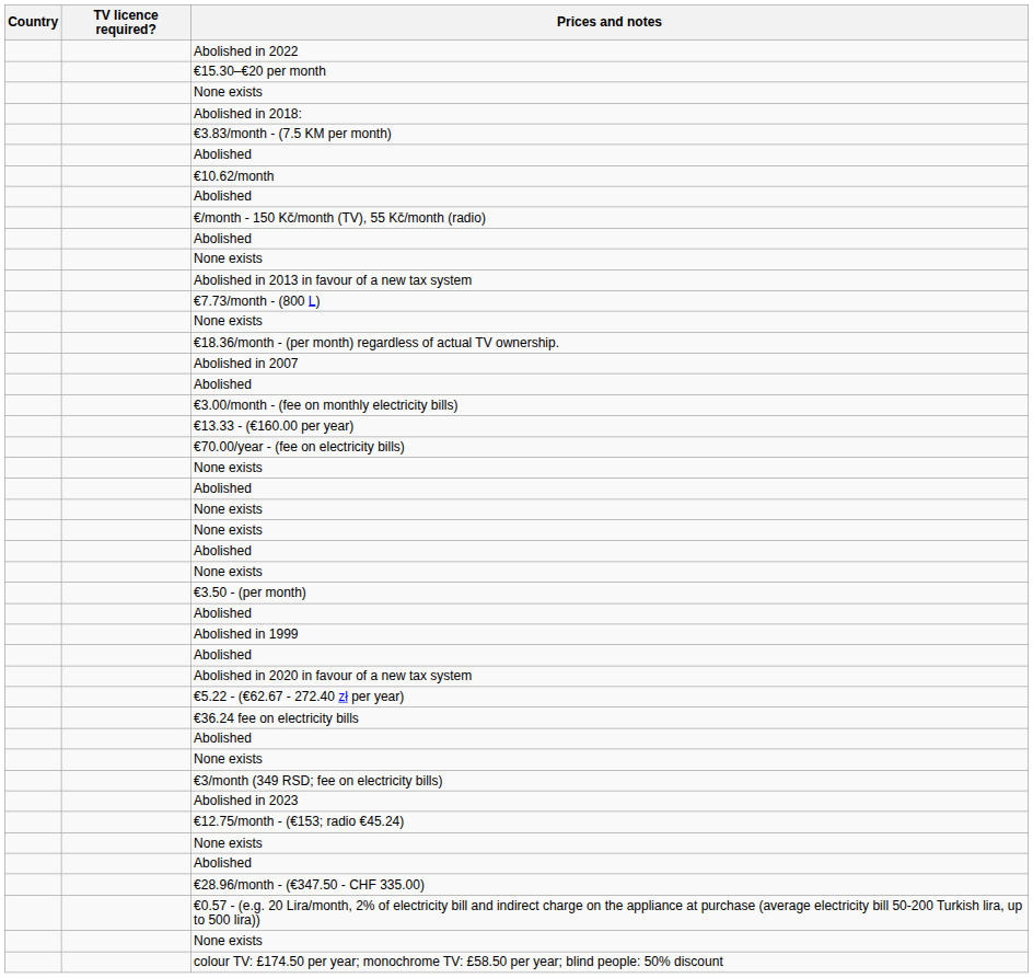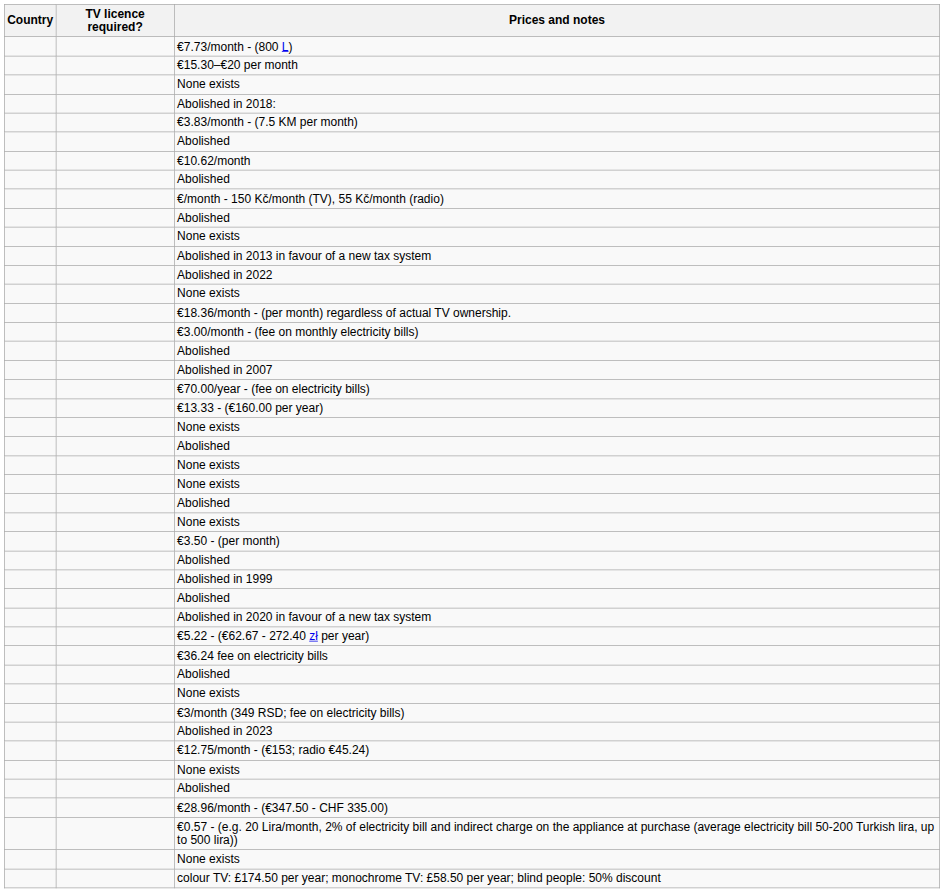rows swapped: €7.73/month - (800 L) <-> Abolished in 2022
rows swapped: €3.00/month - (fee on monthly electricity bills) <-> Abolished in 2007
rows swapped: €13.33 - (€160.00 per year) <-> €70.00/year - (fee on electricity bills)
